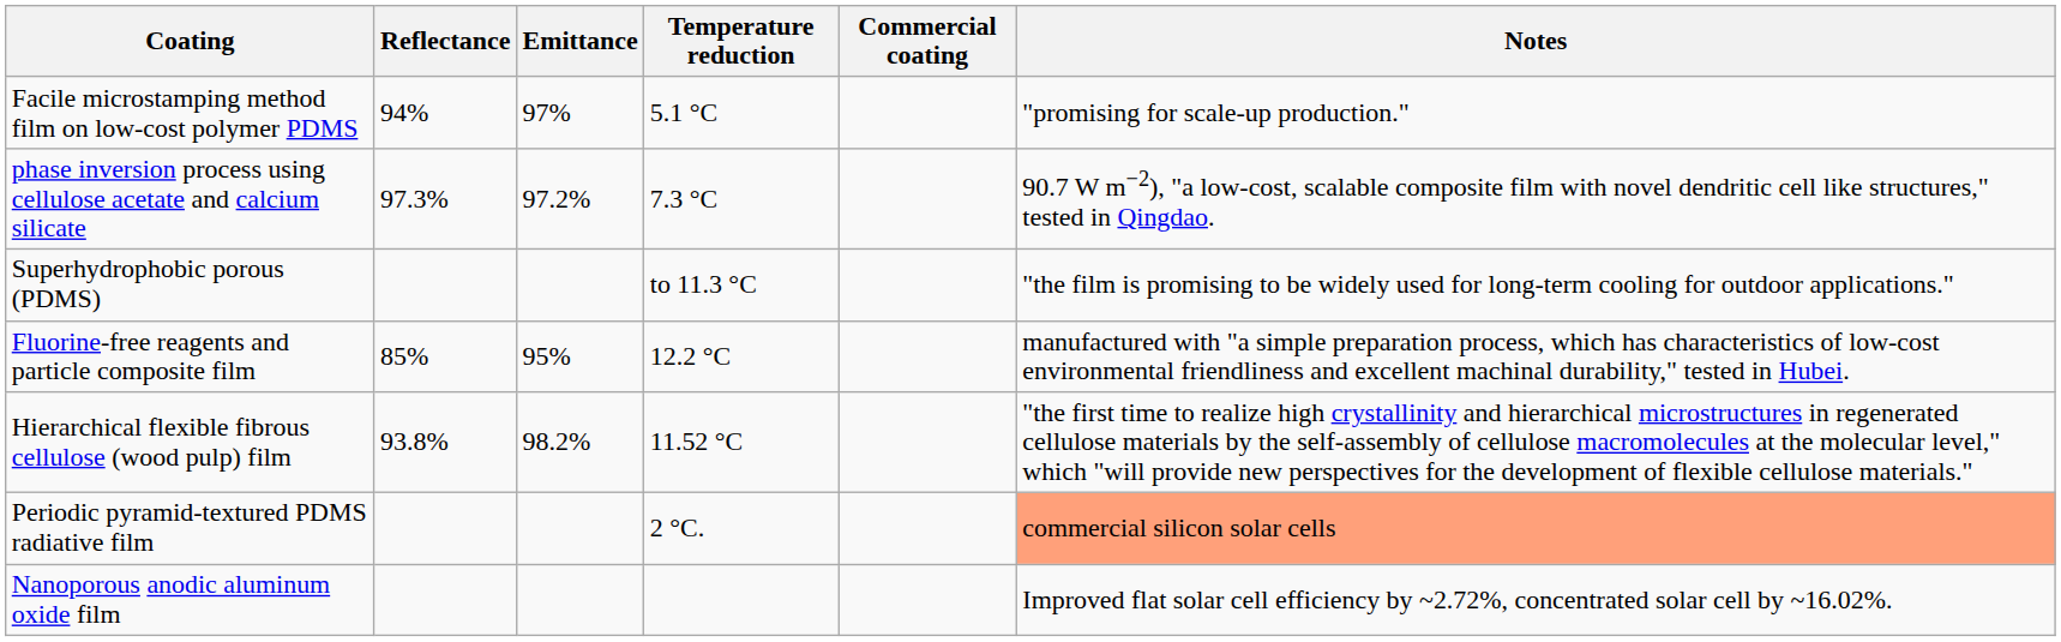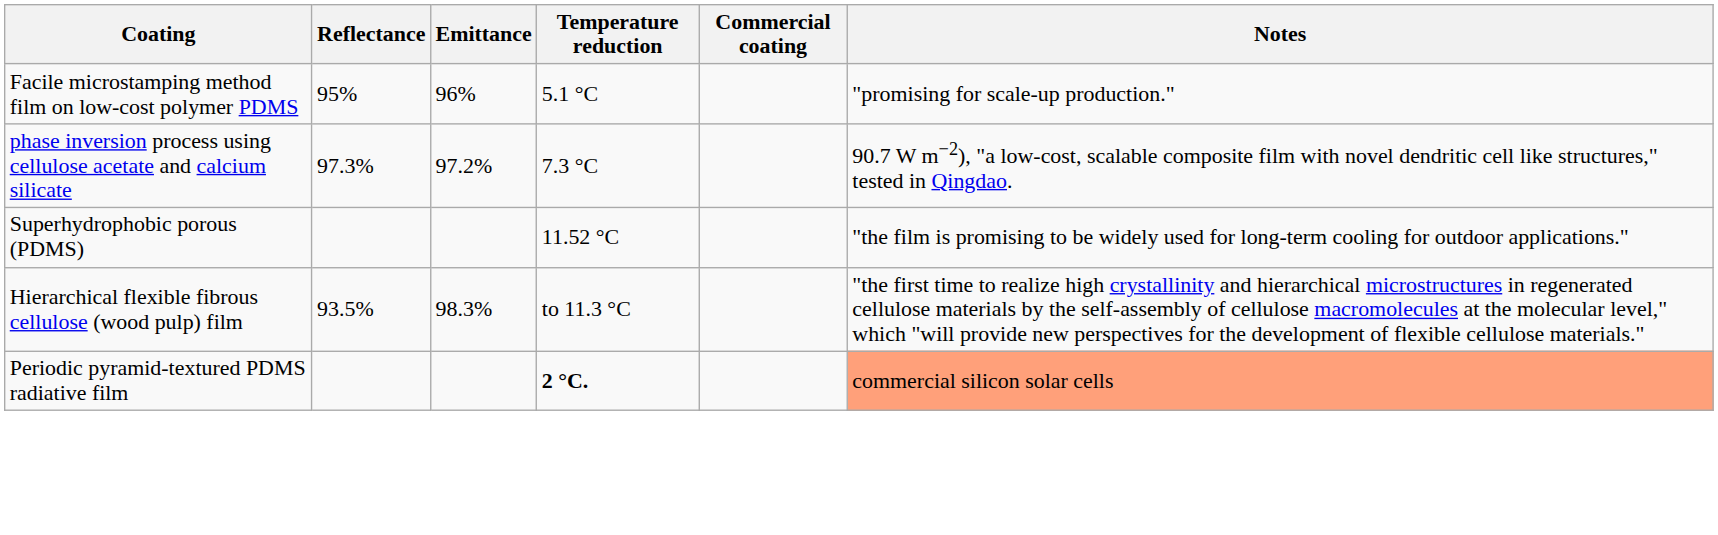Facile microstamping method film on low-cost polymer PDMS | Reflectance: 94% -> 95%
Facile microstamping method film on low-cost polymer PDMS | Emittance: 97% -> 96%
Superhydrophobic porous (PDMS) | Temperature reduction: to 11.3 °C -> 11.52 °C
- row: Fluorine-free reagents and particle composite film | 85% | 95% | 12.2 °C | manufactured with "a simple preparation process, which has characteristics of low-cost environmental friendliness and excellent machinal durability," tested in Hubei.
Hierarchical flexible fibrous cellulose (wood pulp) film | Reflectance: 93.8% -> 93.5%
Hierarchical flexible fibrous cellulose (wood pulp) film | Emittance: 98.2% -> 98.3%
Hierarchical flexible fibrous cellulose (wood pulp) film | Temperature reduction: 11.52 °C -> to 11.3 °C
Periodic pyramid-textured PDMS radiative film | Temperature reduction: normal -> bold
- row: Nanoporous anodic aluminum oxide film | Improved flat solar cell efficiency by ~2.72%, concentrated solar cell by ~16.02%.
